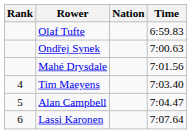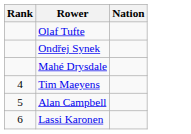- column: Time | 6:59.83 | 7:00.63 | 7:01.56 | 7:03.40 | 7:04.47 | 7:07.64
